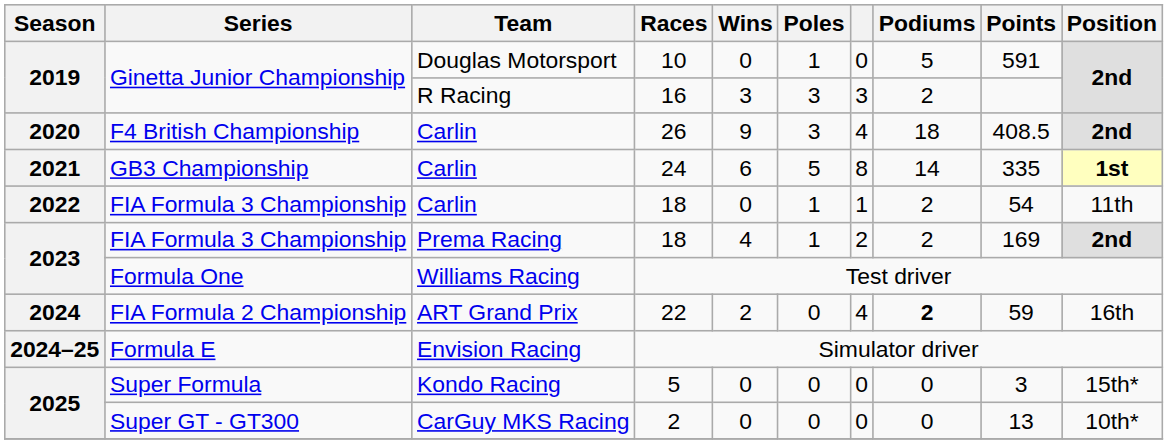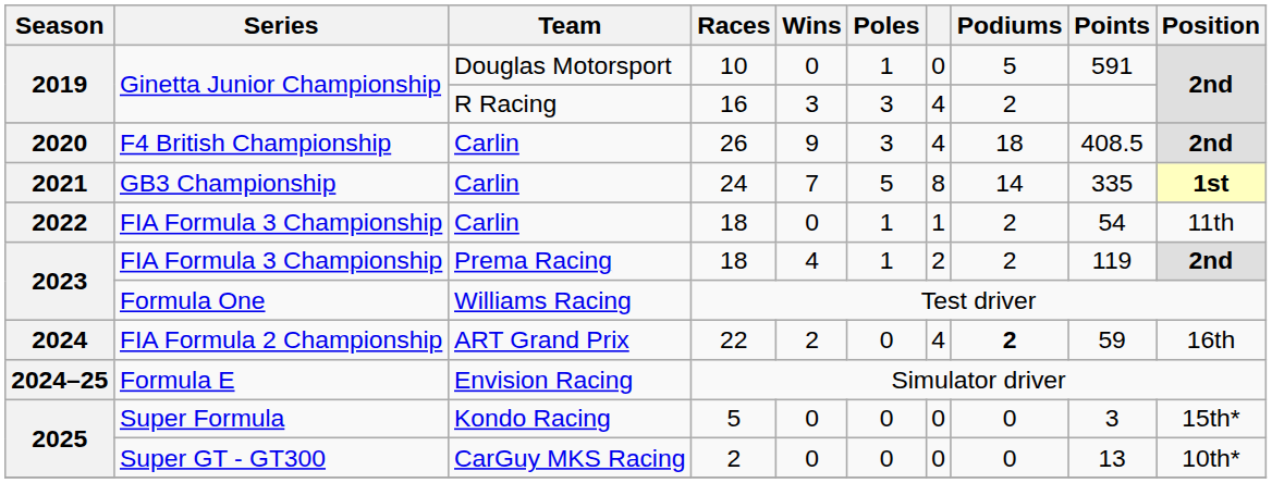16 | column 7: 3 -> 4
24 | Wins: 6 -> 7
Prema Racing / 18 | Points: 169 -> 119
